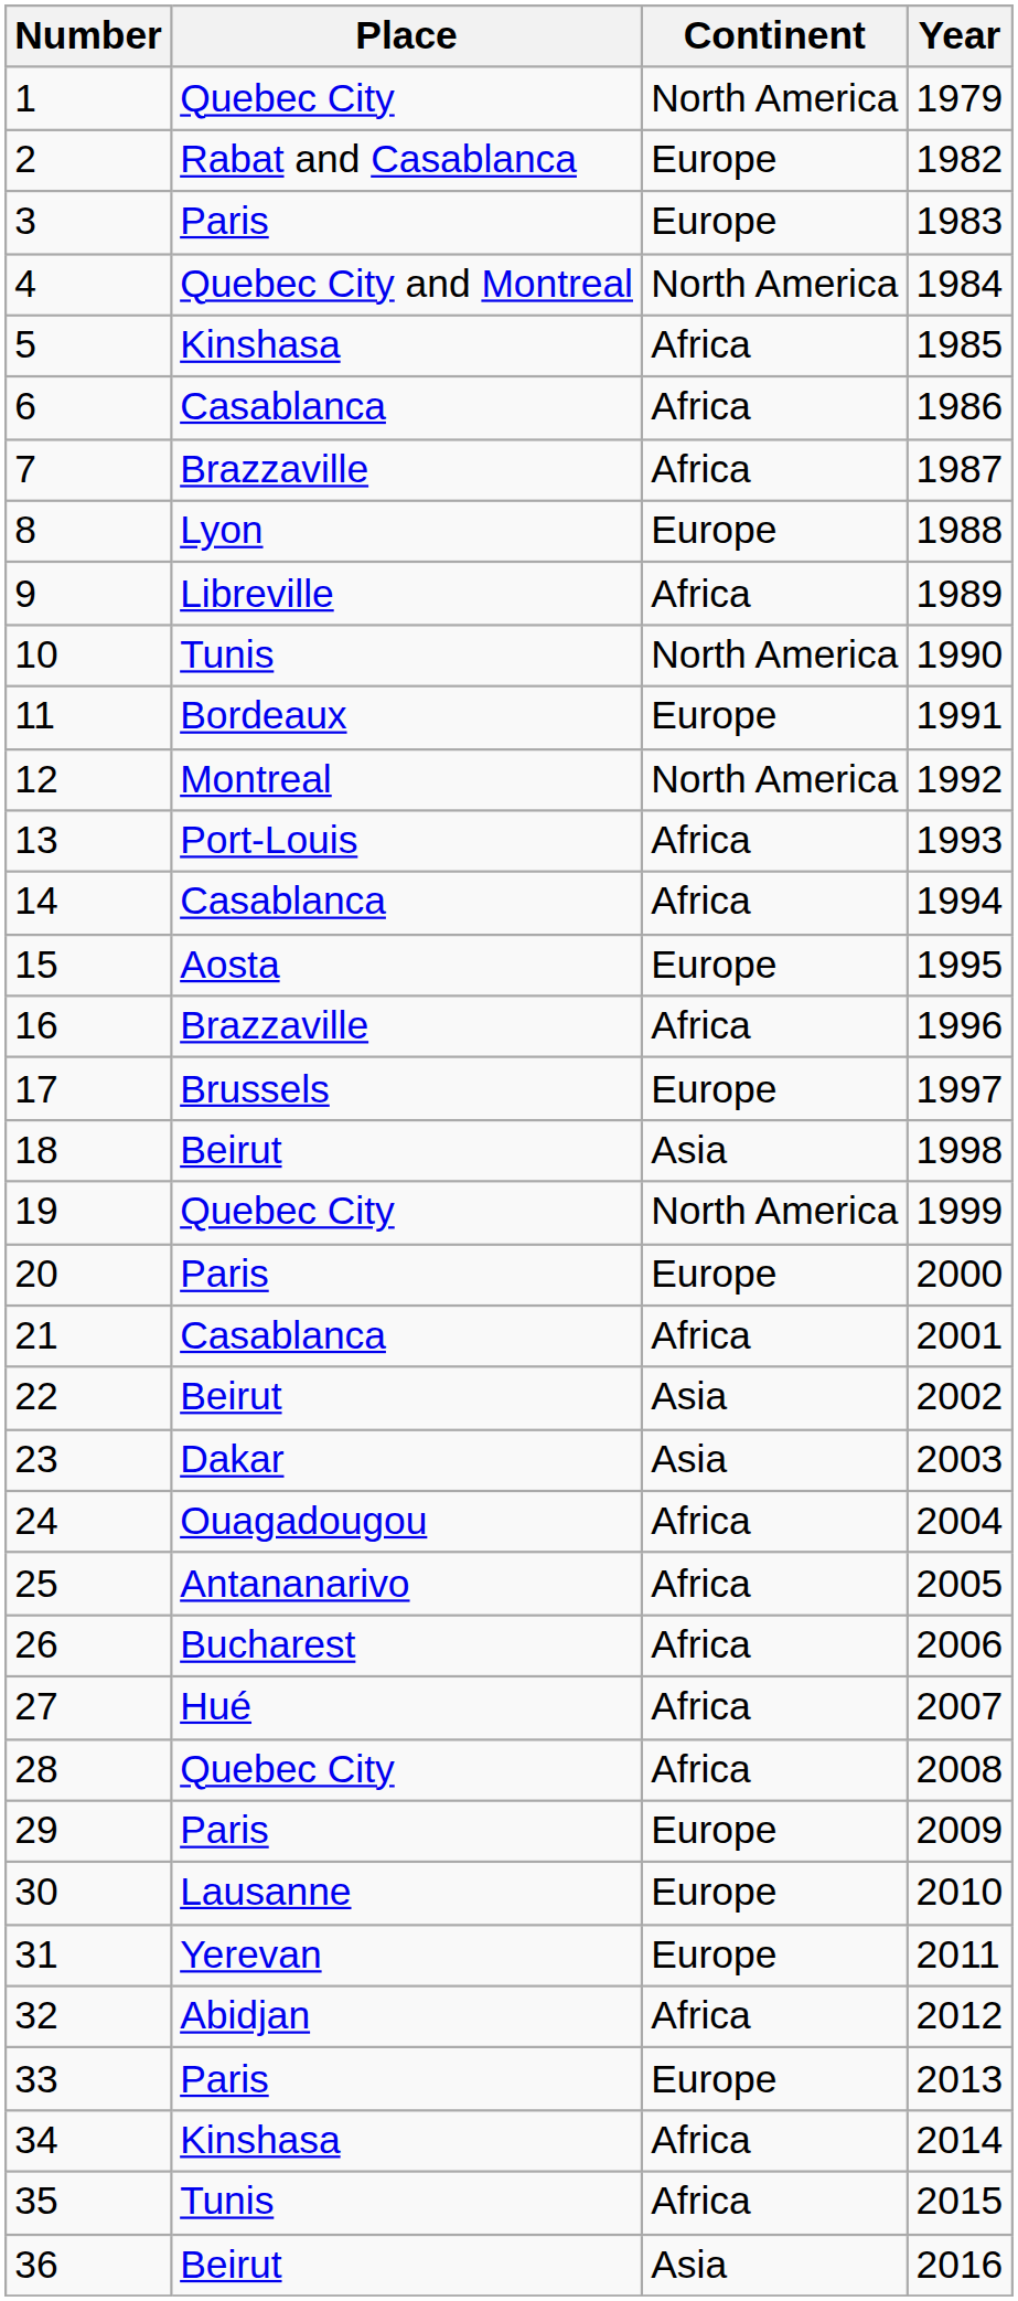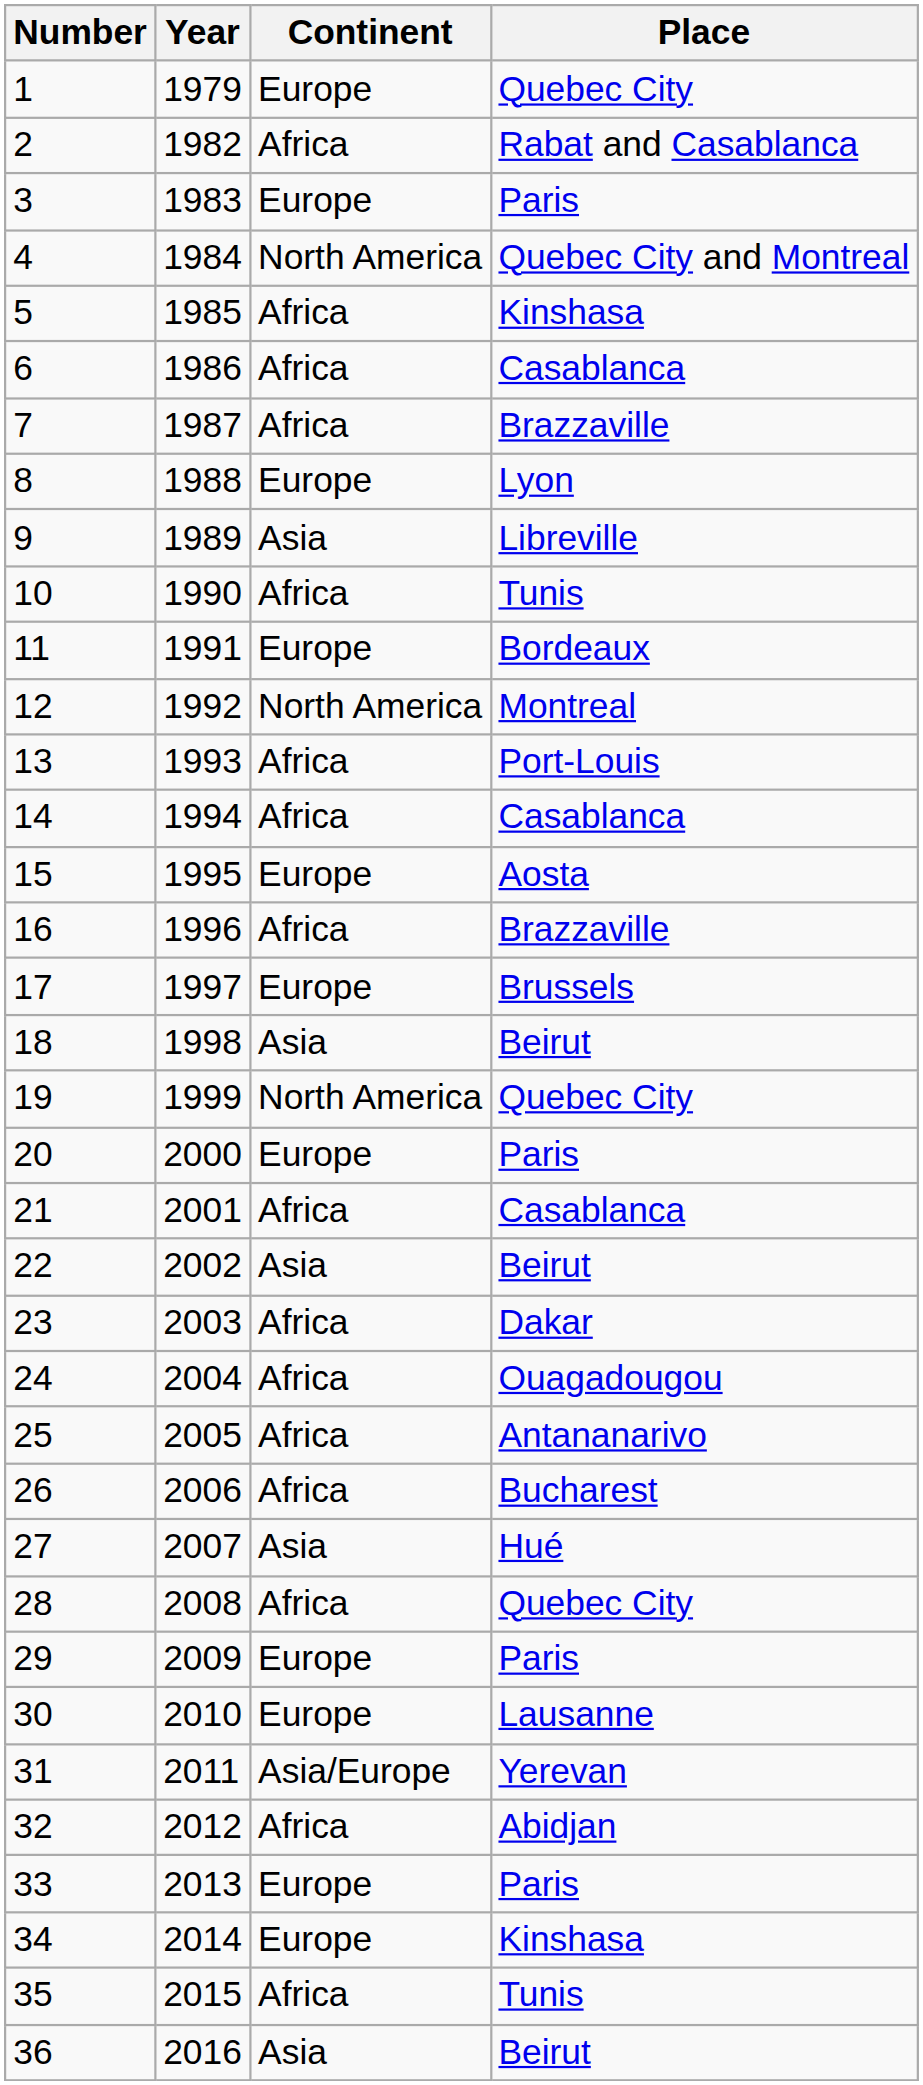columns swapped: Place <-> Year
1 | Continent: North America -> Europe
2 | Continent: Europe -> Africa
9 | Continent: Africa -> Asia
10 | Continent: North America -> Africa
23 | Continent: Asia -> Africa
27 | Continent: Africa -> Asia
31 | Continent: Europe -> Asia/Europe
34 | Continent: Africa -> Europe
